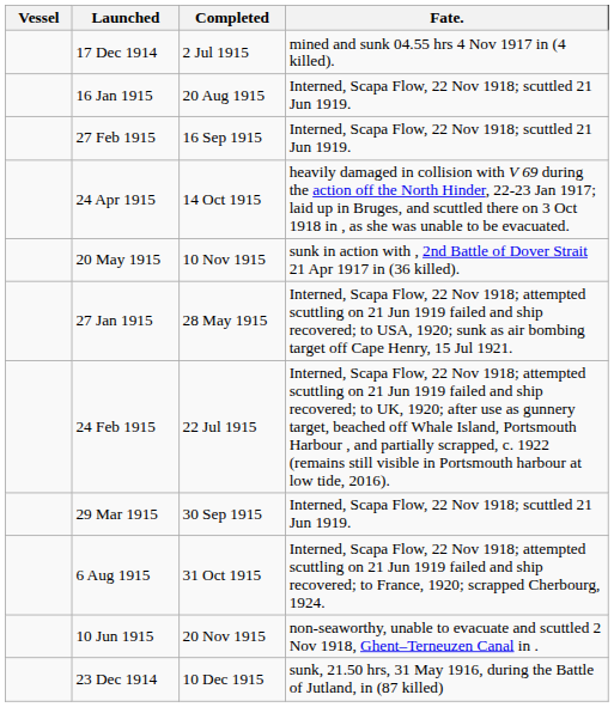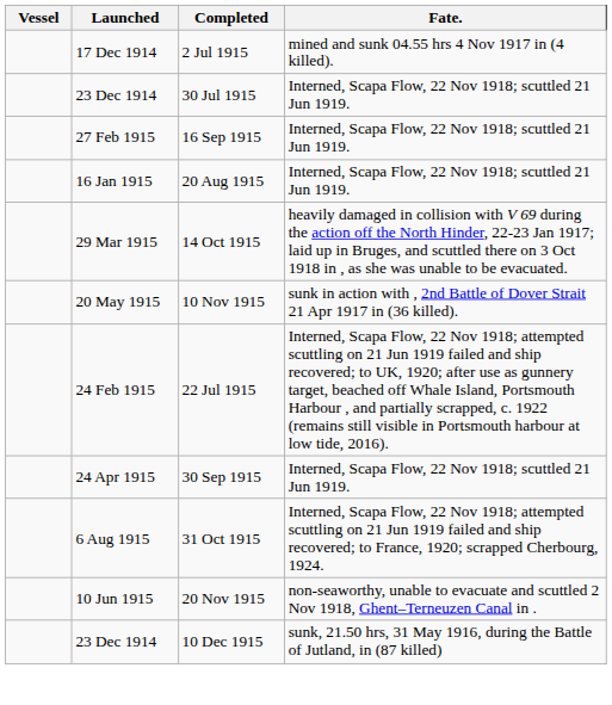+ row: 23 Dec 1914 | 30 Jul 1915 | Interned, Scapa Flow, 22 Nov 1918; scuttled 21 Jun 1919.
rows swapped: 20 Aug 1915 <-> 16 Sep 1915
14 Oct 1915 | Launched: 24 Apr 1915 -> 29 Mar 1915
- row: 27 Jan 1915 | 28 May 1915 | Interned, Scapa Flow, 22 Nov 1918; attempted scuttling on 21 Jun 1919 failed and ship recovered; to USA, 1920; sunk as air bombing target off Cape Henry, 15 Jul 1921.
30 Sep 1915 | Launched: 29 Mar 1915 -> 24 Apr 1915
